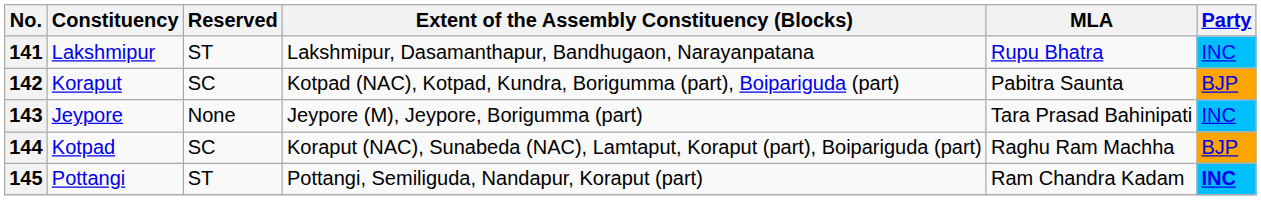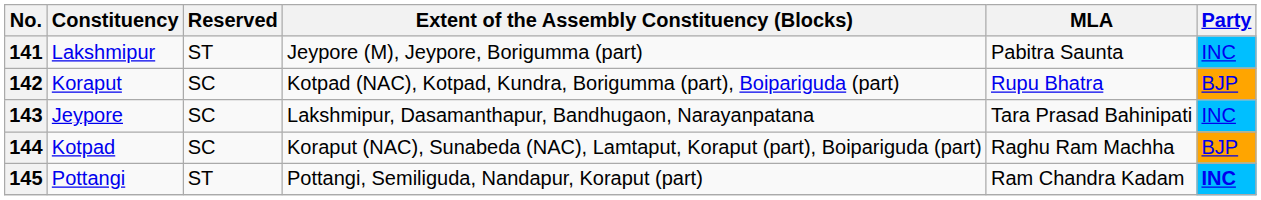141 | Extent of the Assembly Constituency (Blocks): Lakshmipur, Dasamanthapur, Bandhugaon, Narayanpatana -> Jeypore (M), Jeypore, Borigumma (part)
141 | MLA: Rupu Bhatra -> Pabitra Saunta
142 | MLA: Pabitra Saunta -> Rupu Bhatra
143 | Reserved: None -> SC
143 | Extent of the Assembly Constituency (Blocks): Jeypore (M), Jeypore, Borigumma (part) -> Lakshmipur, Dasamanthapur, Bandhugaon, Narayanpatana
